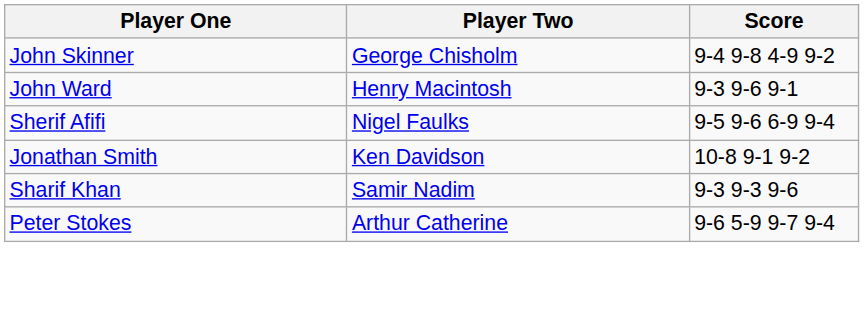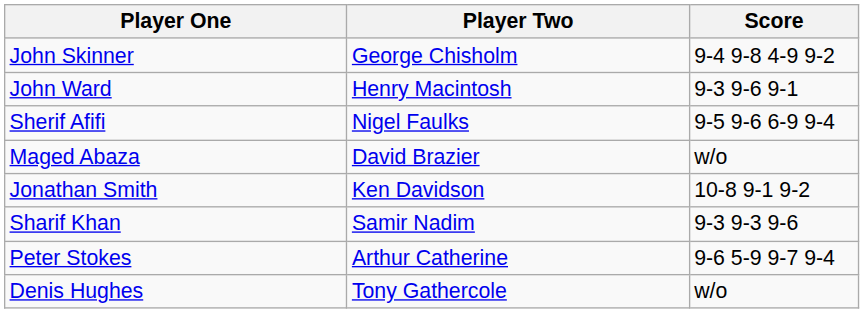+ row: Maged Abaza | David Brazier | w/o
+ row: Denis Hughes | Tony Gathercole | w/o
